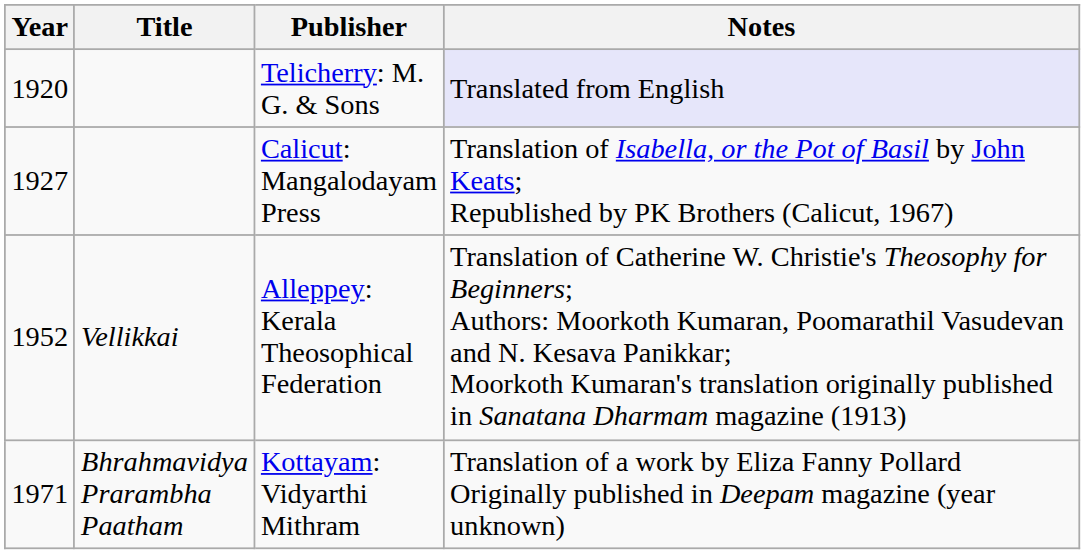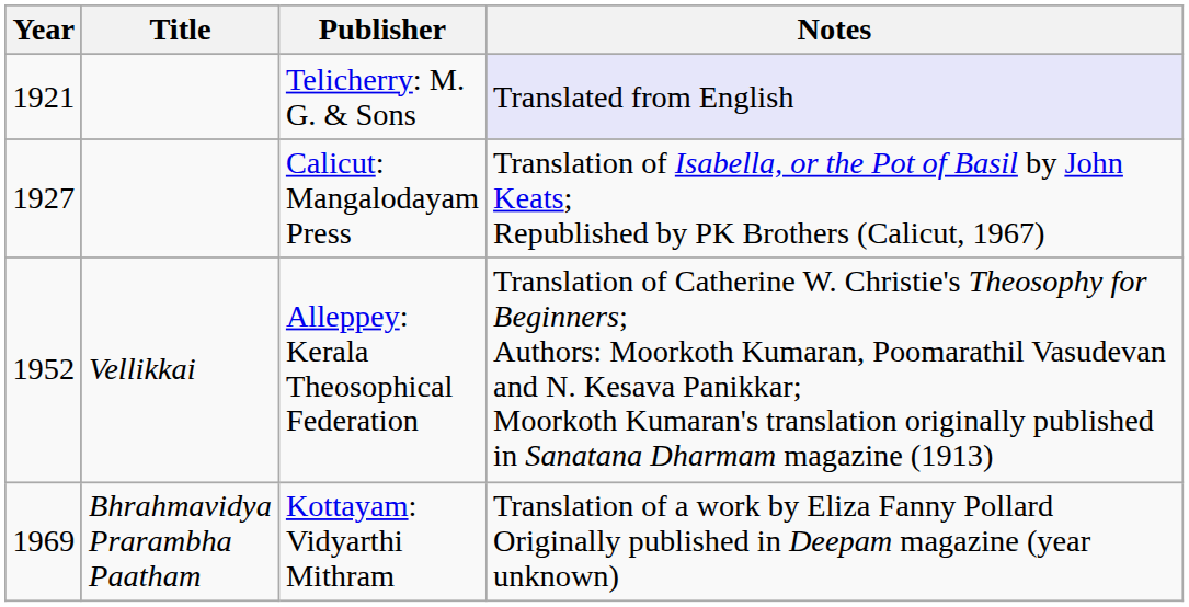Telicherry: M. G. & Sons | Year: 1920 -> 1921
Kottayam: Vidyarthi Mithram | Year: 1971 -> 1969
